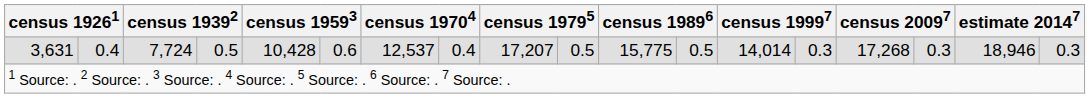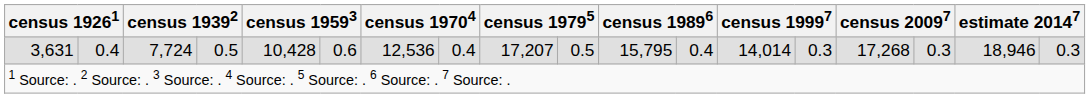3,631 | column 7: 12,537 -> 12,536
3,631 | column 11: 15,775 -> 15,795
3,631 | column 12: 0.5 -> 0.4
